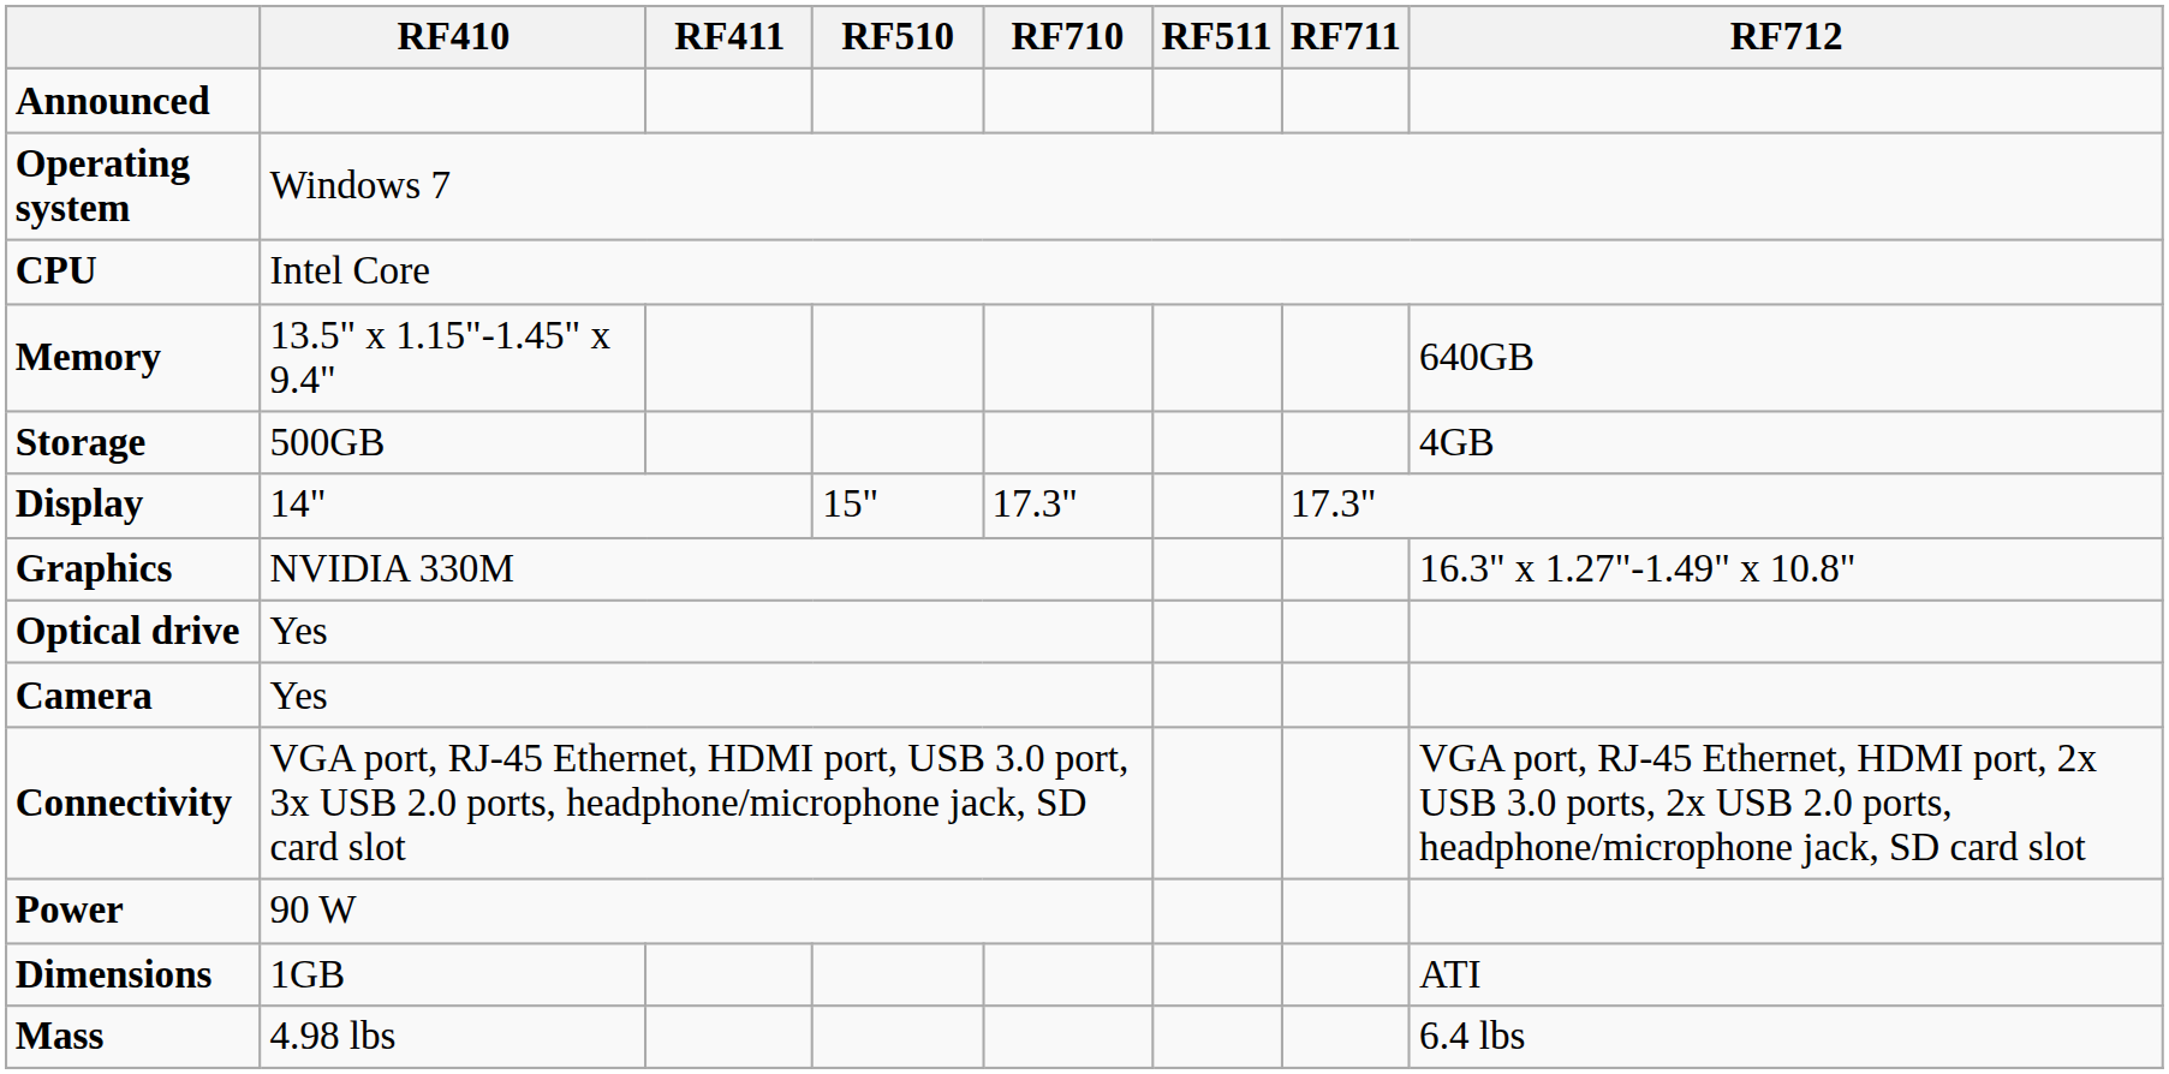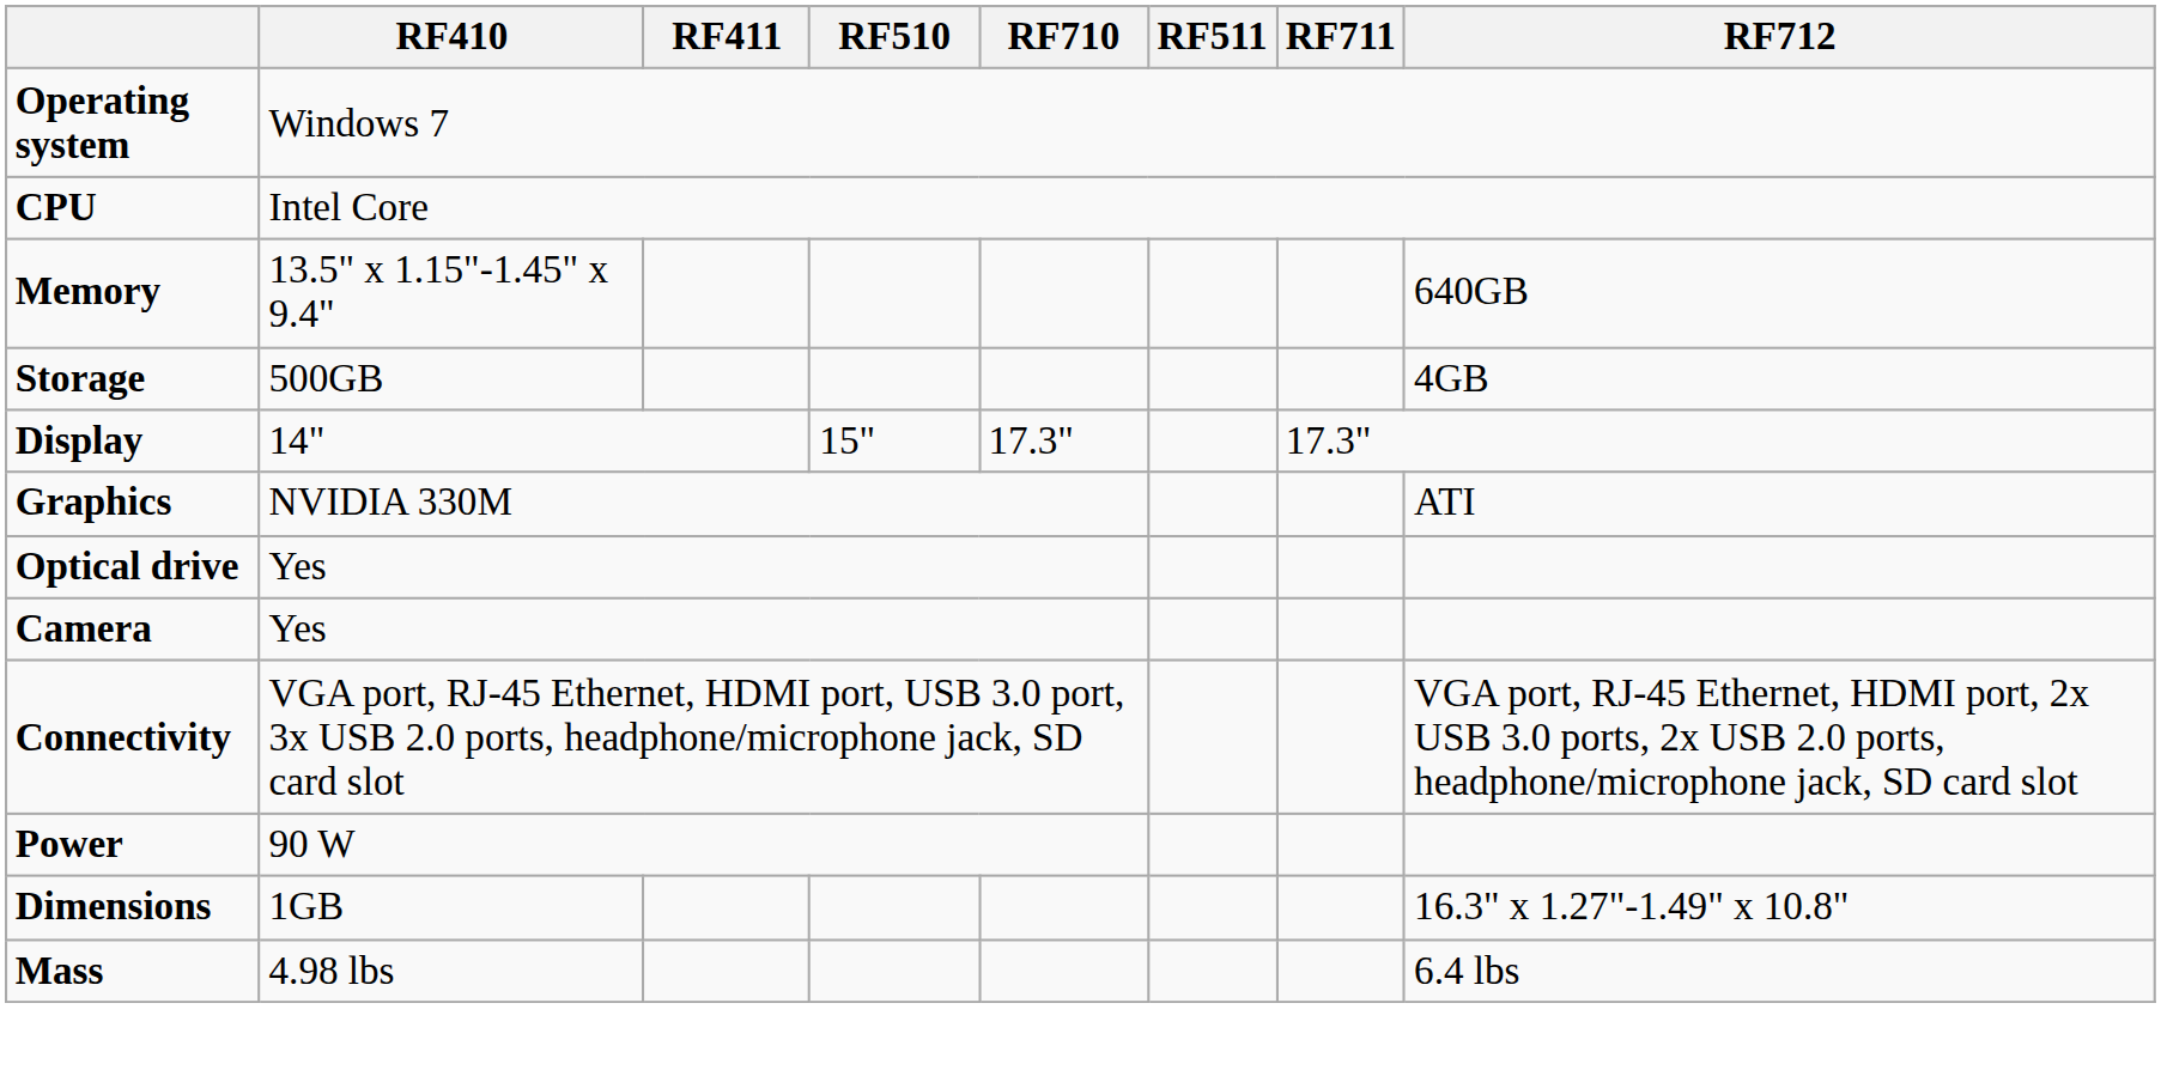- row: Announced
Graphics | RF712: 16.3" x 1.27"-1.49" x 10.8" -> ATI
Dimensions | RF712: ATI -> 16.3" x 1.27"-1.49" x 10.8"
